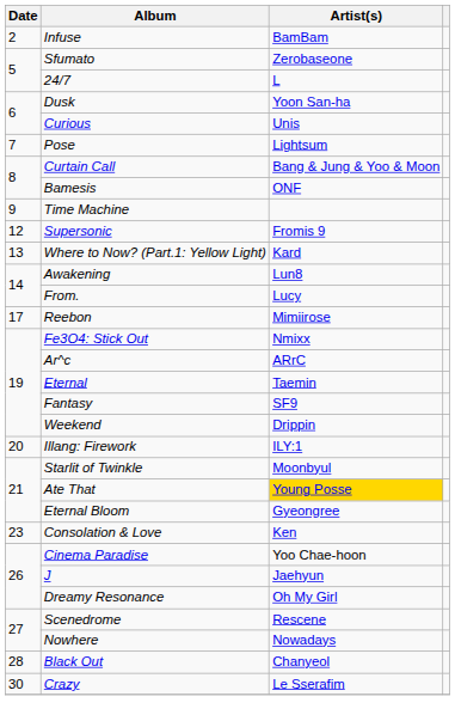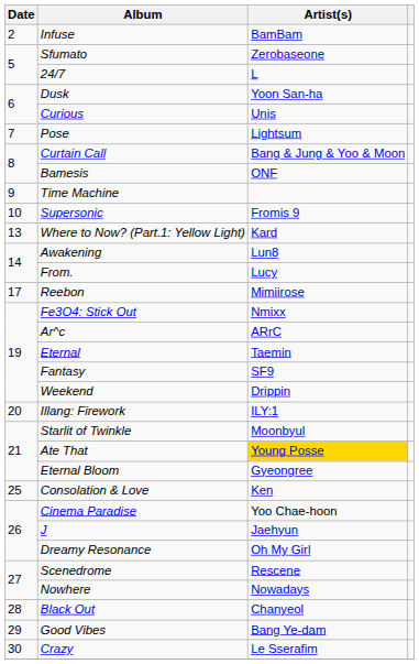Supersonic | Date: 12 -> 10
Consolation & Love | Date: 23 -> 25
+ row: 29 | Good Vibes | Bang Ye-dam
